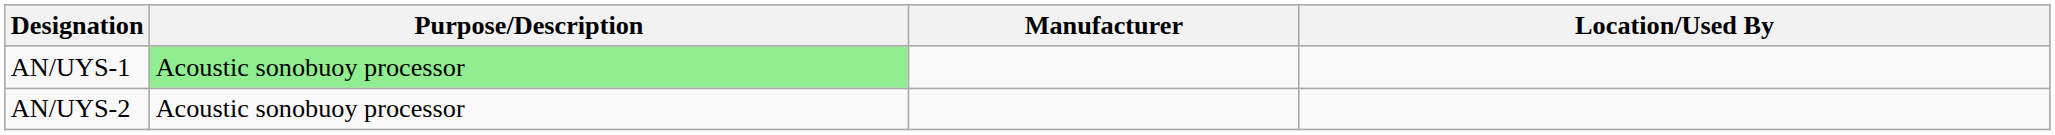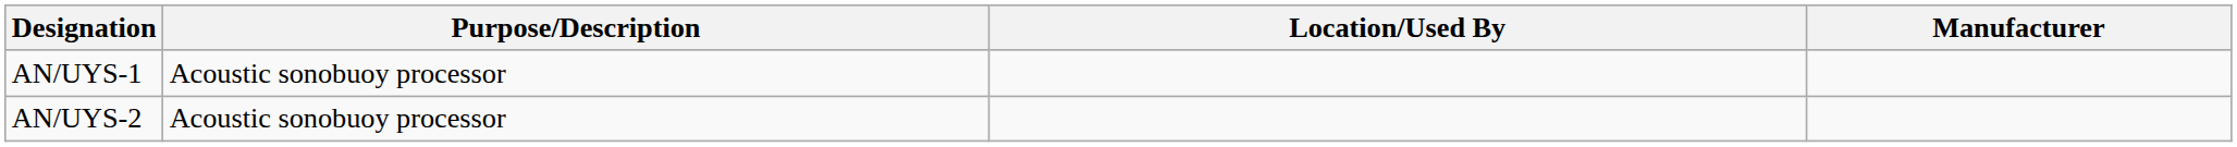columns swapped: Location/Used By <-> Manufacturer
AN/UYS-1 | Purpose/Description: lightgreen background -> no background
